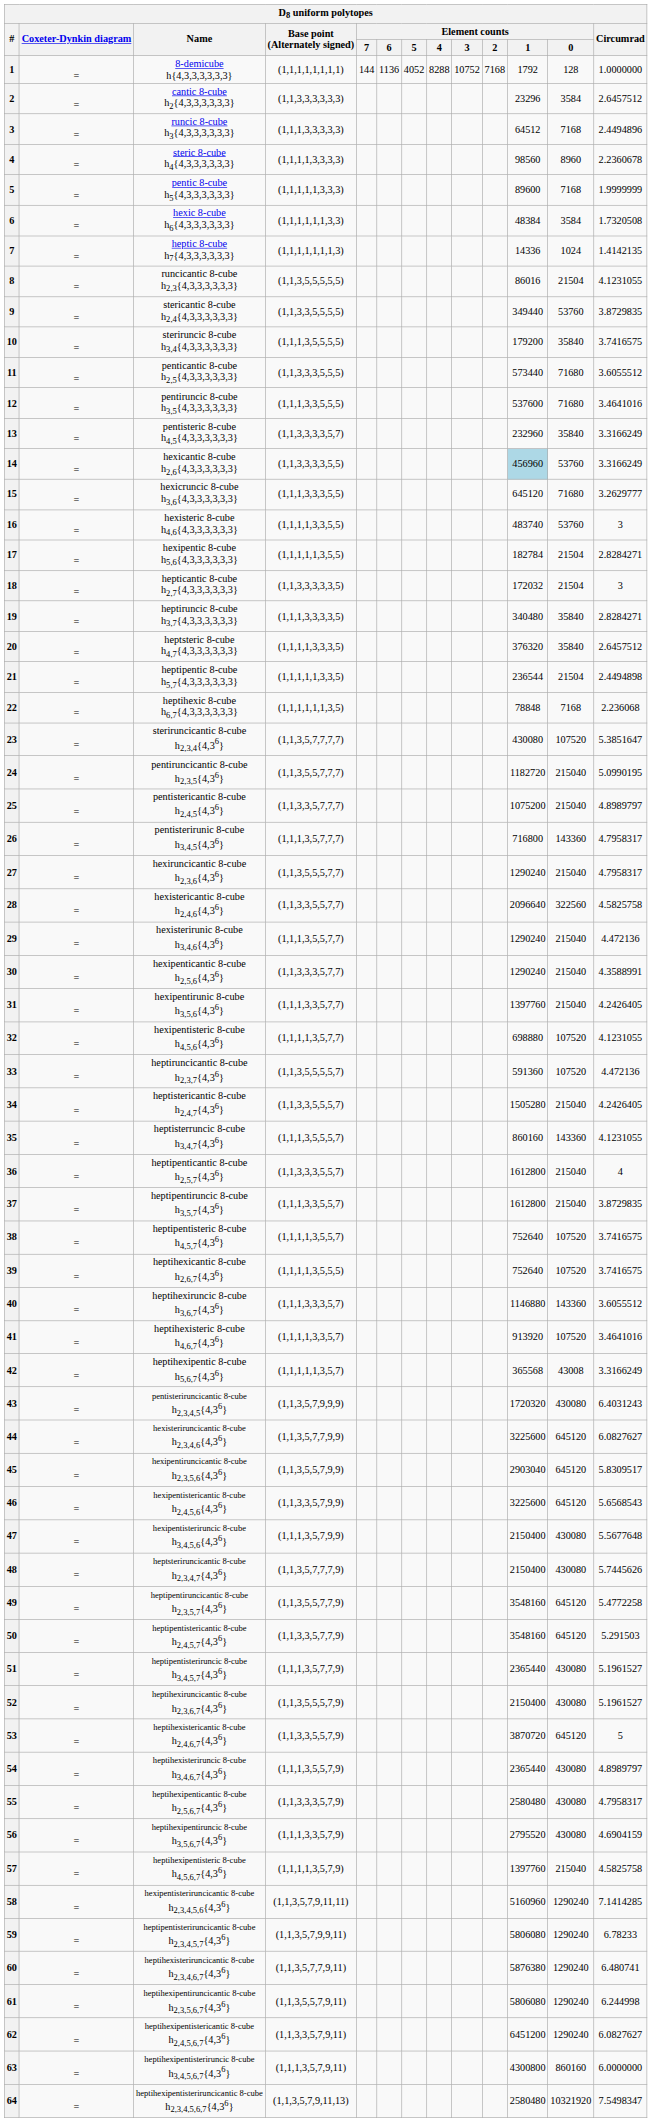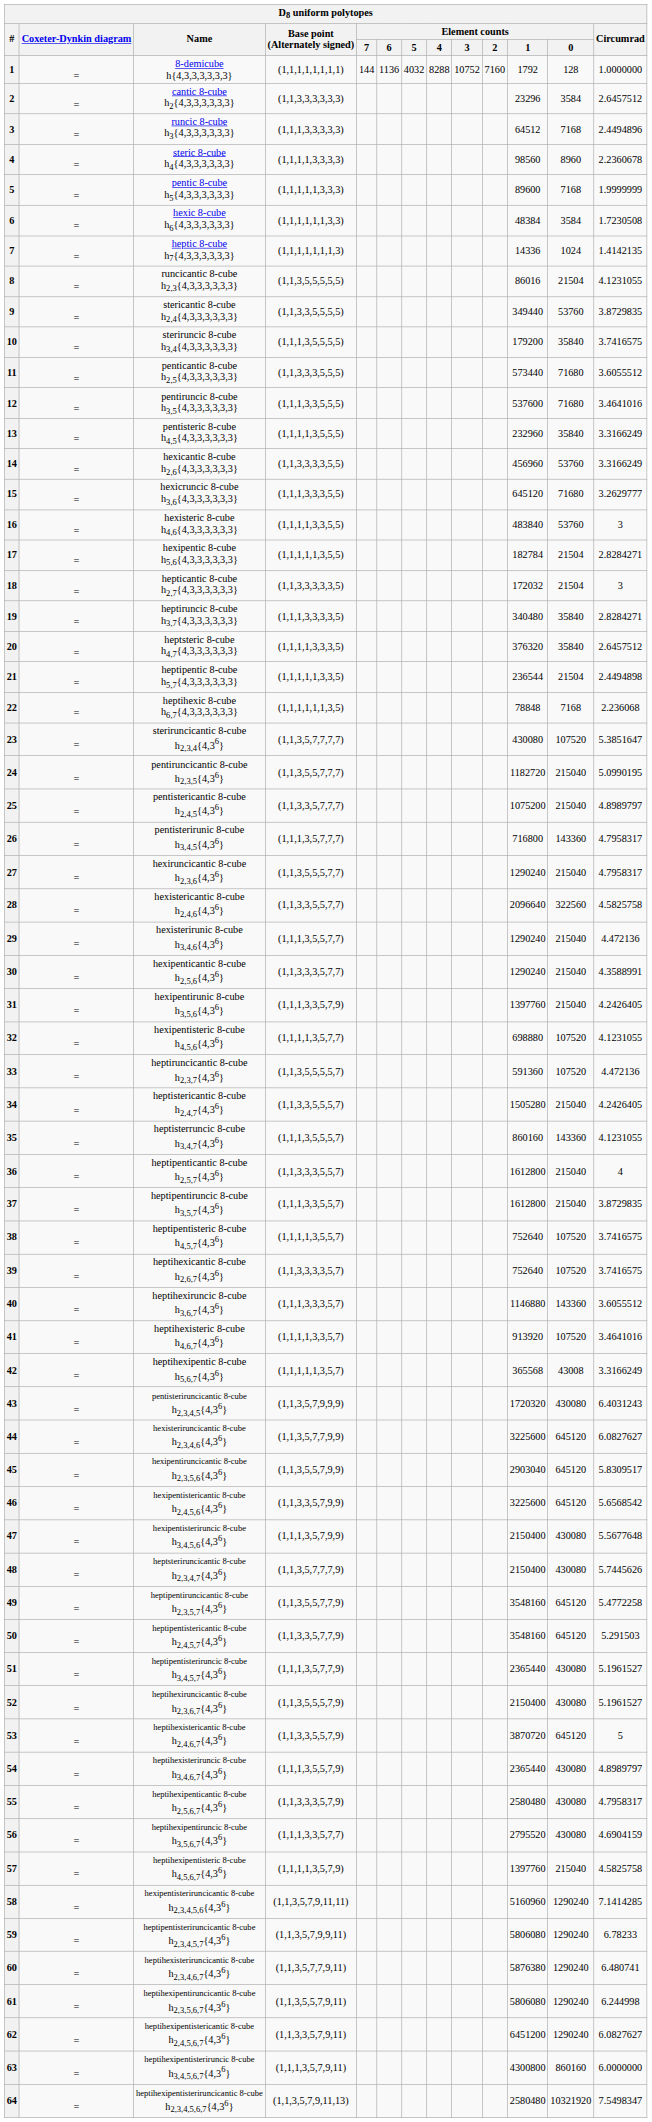8-demicube h{4,3,3,3,3,3,3} | Element counts / 5: 4052 -> 4032
8-demicube h{4,3,3,3,3,3,3} | Element counts / 2: 7168 -> 7160
hexic 8-cube h6{4,3,3,3,3,3,3} | Circumrad: 1.7320508 -> 1.7230508
pentisteric 8-cube h4,5{4,3,3,3,3,3,3} | Base point (Alternately signed): (1,1,3,3,3,3,5,7) -> (1,1,1,1,3,5,5,5)
hexicantic 8-cube h2,6{4,3,3,3,3,3,3} | Element counts / 1: lightblue background -> no background
hexisteric 8-cube h4,6{4,3,3,3,3,3,3} | Element counts / 1: 483740 -> 483840
hexipentirunic 8-cube h3,5,6{4,36} | Base point (Alternately signed): (1,1,1,3,3,5,7,7) -> (1,1,1,3,3,5,7,9)
heptihexicantic 8-cube h2,6,7{4,36} | Base point (Alternately signed): (1,1,1,1,3,5,5,5) -> (1,1,3,3,3,3,5,7)
hexipentistericantic 8-cube h2,4,5,6{4,36} | Circumrad: 5.6568543 -> 5.6568542
heptihexipentiruncic 8-cube h3,5,6,7{4,36} | Base point (Alternately signed): (1,1,1,3,3,5,7,9) -> (1,1,1,3,3,5,7,7)
